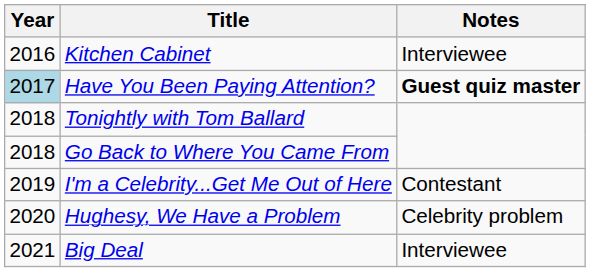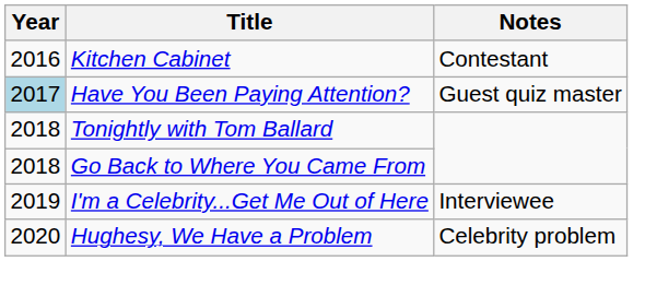Kitchen Cabinet | Notes: Interviewee -> Contestant
Have You Been Paying Attention? | Notes: bold -> normal
I'm a Celebrity...Get Me Out of Here | Notes: Contestant -> Interviewee
- row: 2021 | Big Deal | Interviewee
